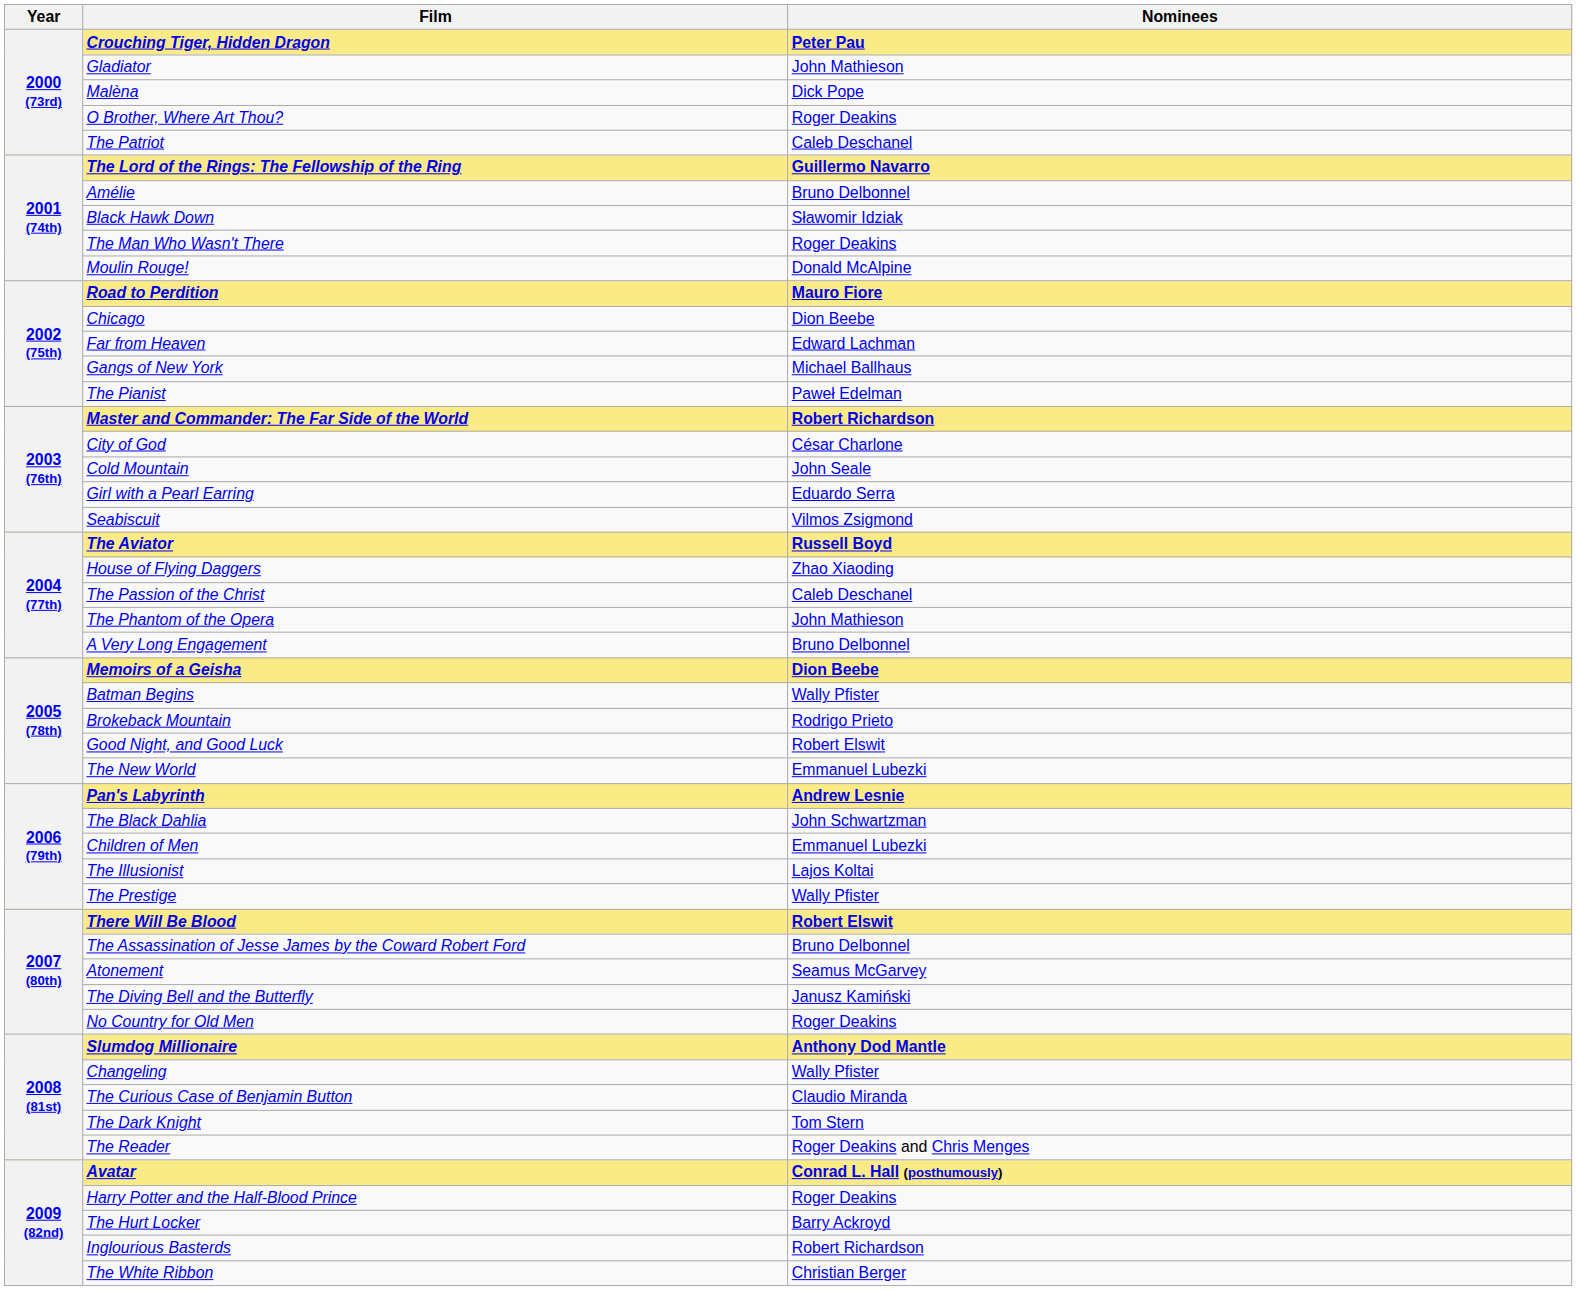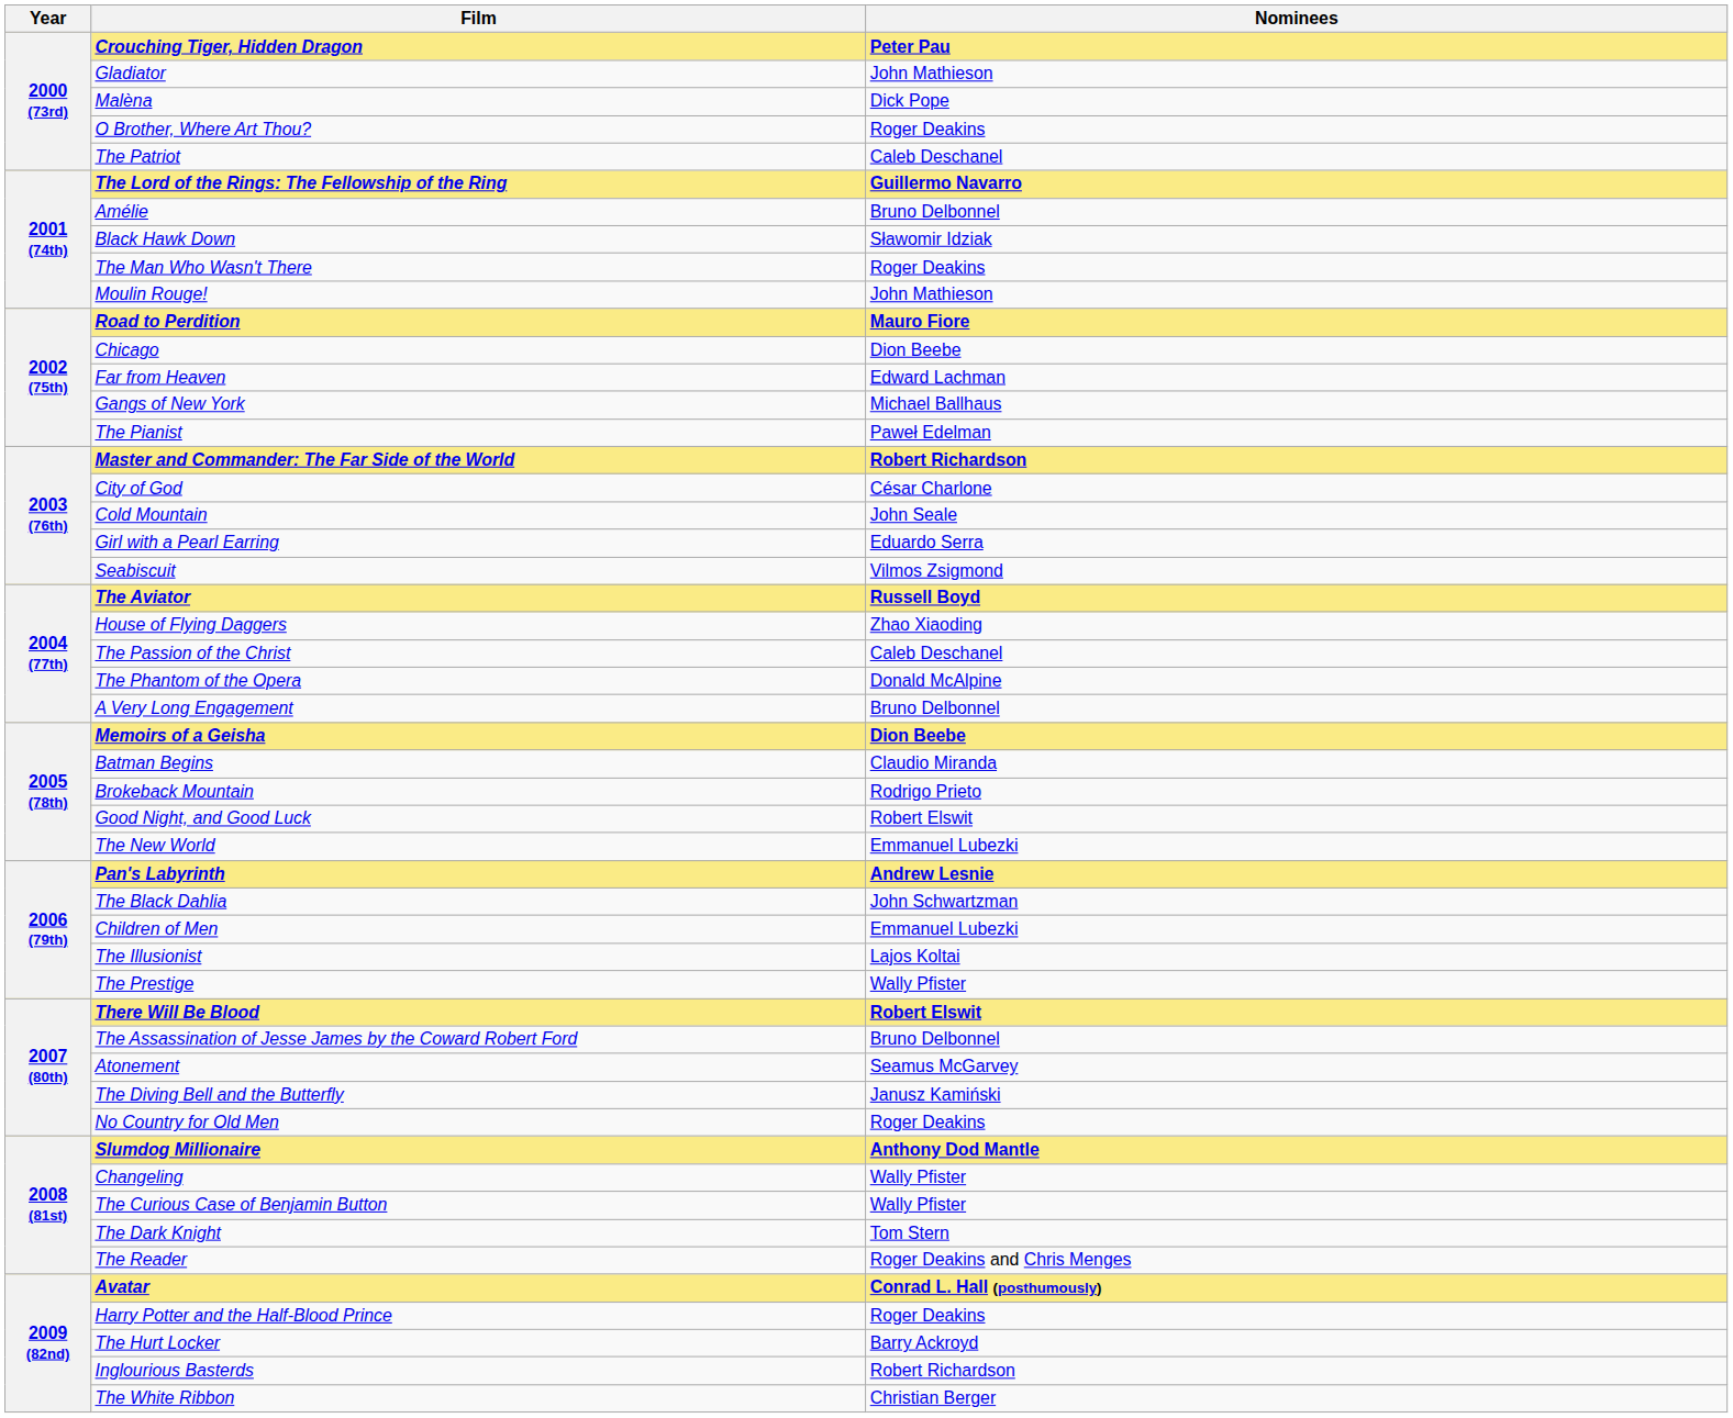Moulin Rouge! | Nominees: Donald McAlpine -> John Mathieson
The Phantom of the Opera | Nominees: John Mathieson -> Donald McAlpine
Batman Begins | Nominees: Wally Pfister -> Claudio Miranda
The Curious Case of Benjamin Button | Nominees: Claudio Miranda -> Wally Pfister
